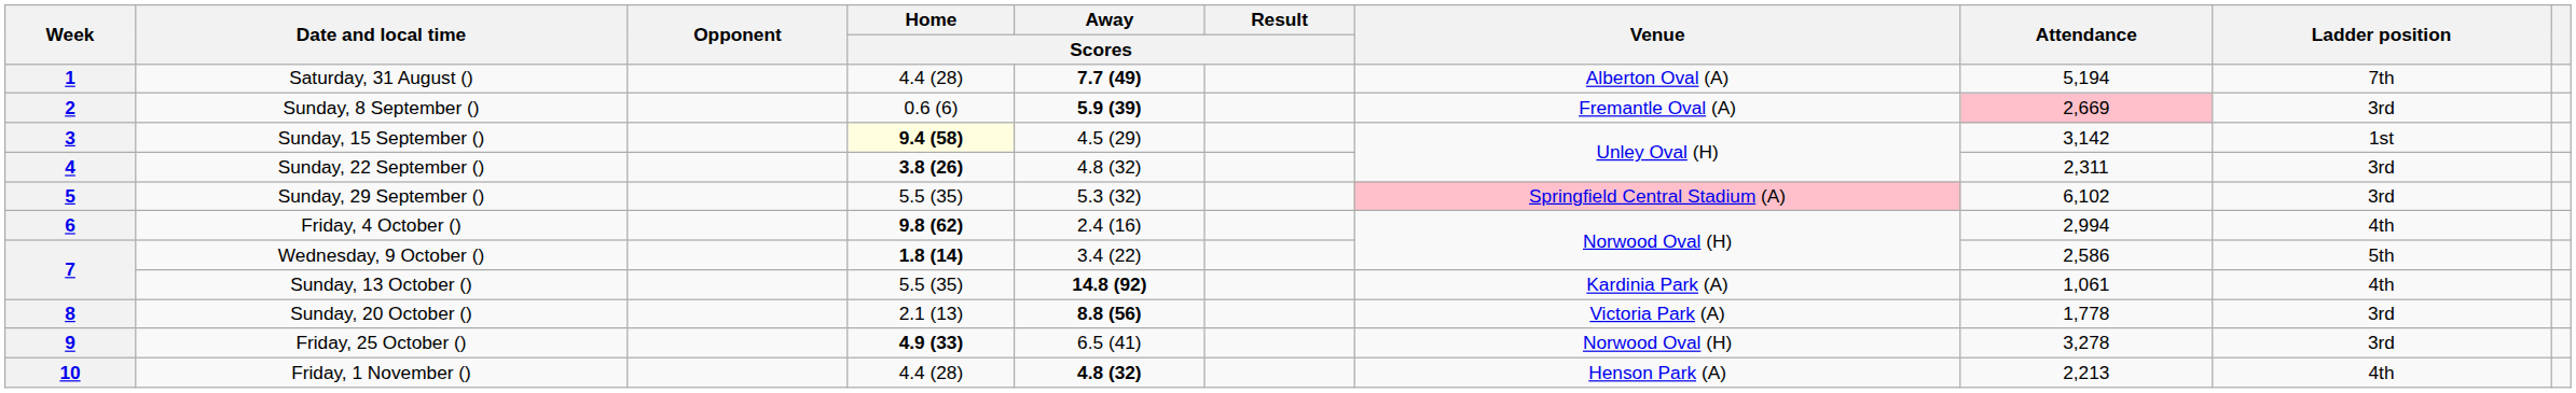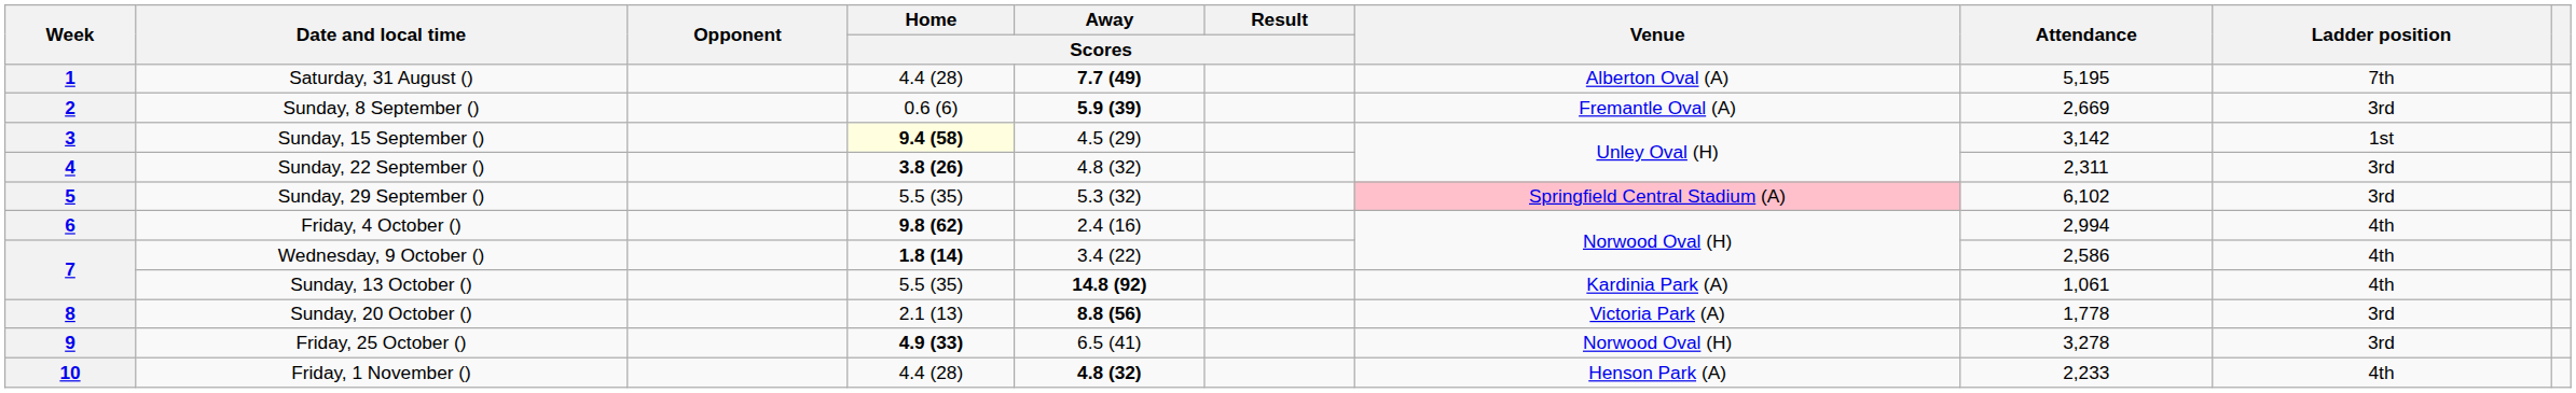1 | Attendance: 5,194 -> 5,195
2 | Attendance: pink background -> no background
7 / Wednesday, 9 October () | Ladder position: 5th -> 4th
10 | Attendance: 2,213 -> 2,233
